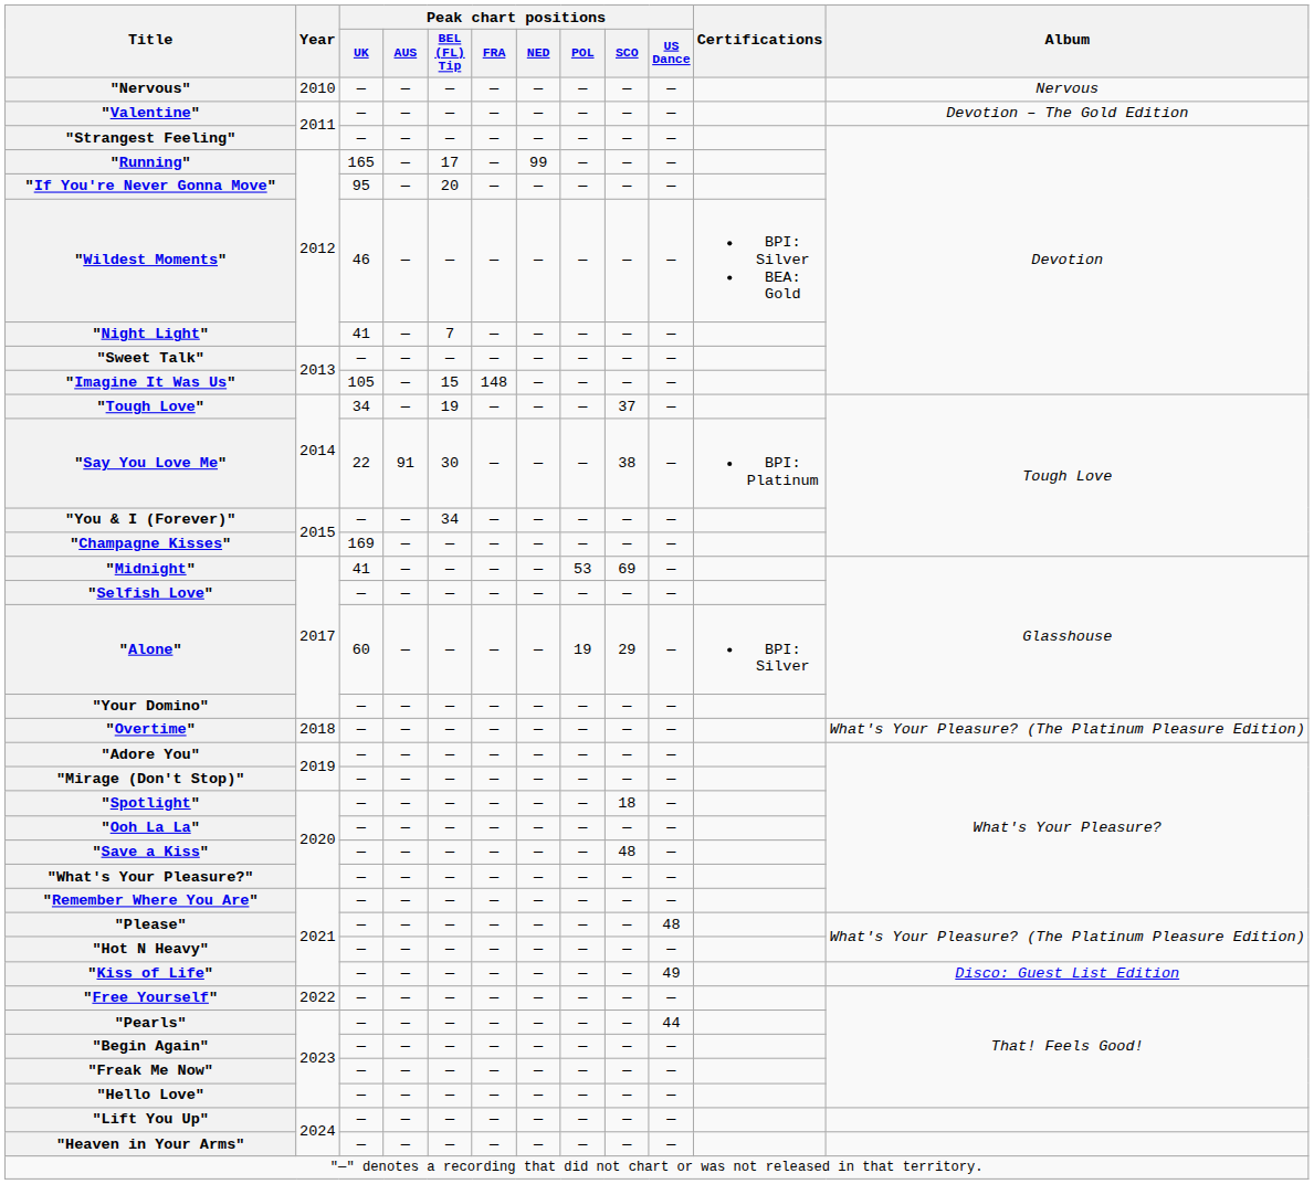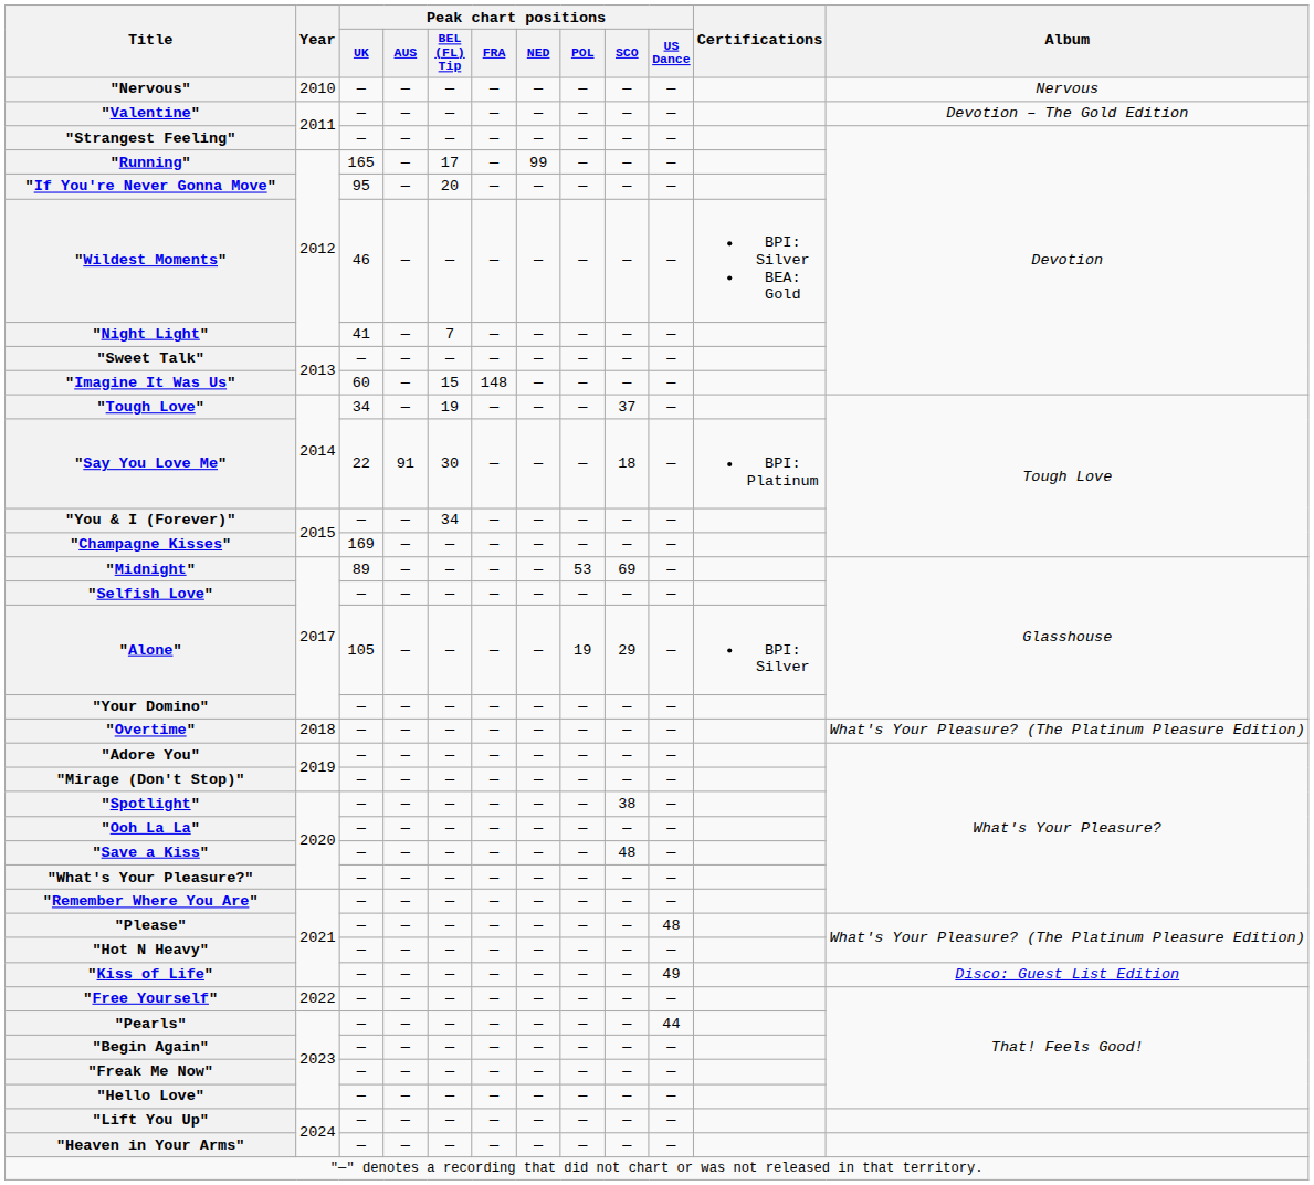"Imagine It Was Us" | Peak chart positions / UK: 105 -> 60
"Say You Love Me" | Peak chart positions / SCO: 38 -> 18
"Midnight" | Peak chart positions / UK: 41 -> 89
"Alone" | Peak chart positions / UK: 60 -> 105
"Spotlight" | Peak chart positions / SCO: 18 -> 38
